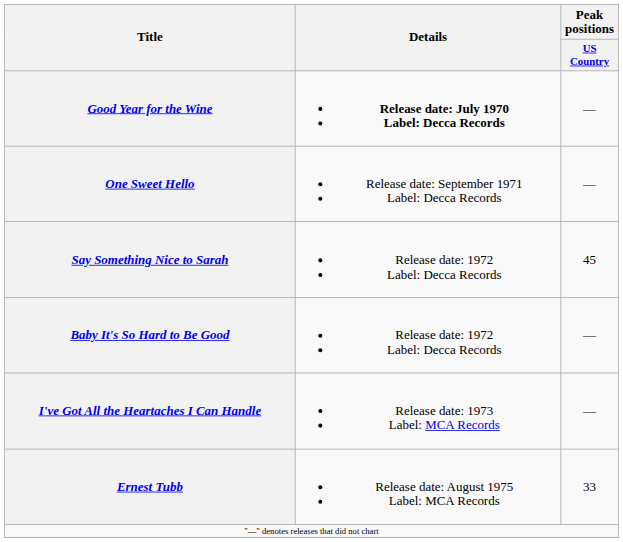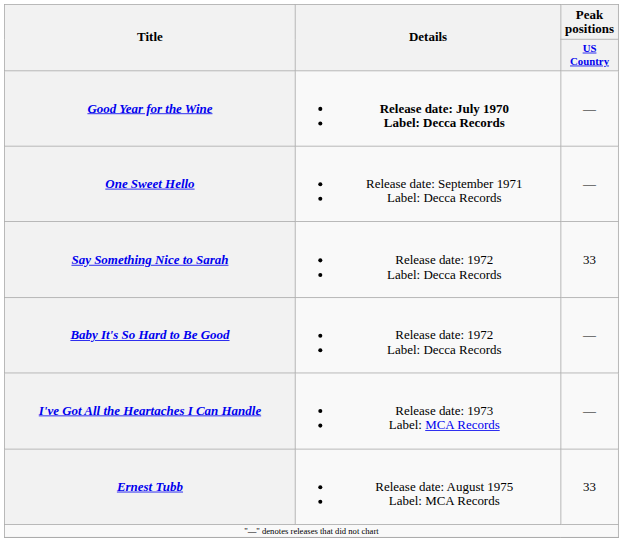Say Something Nice to Sarah | Peak positions / US Country: 45 -> 33
